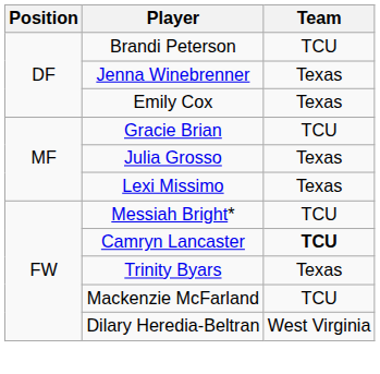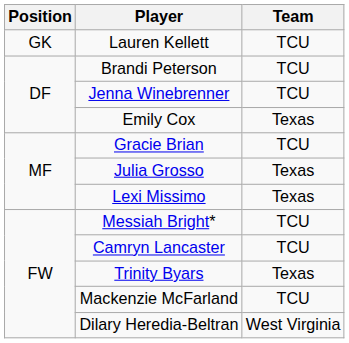+ row: GK | Lauren Kellett | TCU
Jenna Winebrenner | Team: Texas -> TCU
Camryn Lancaster | Team: bold -> normal
